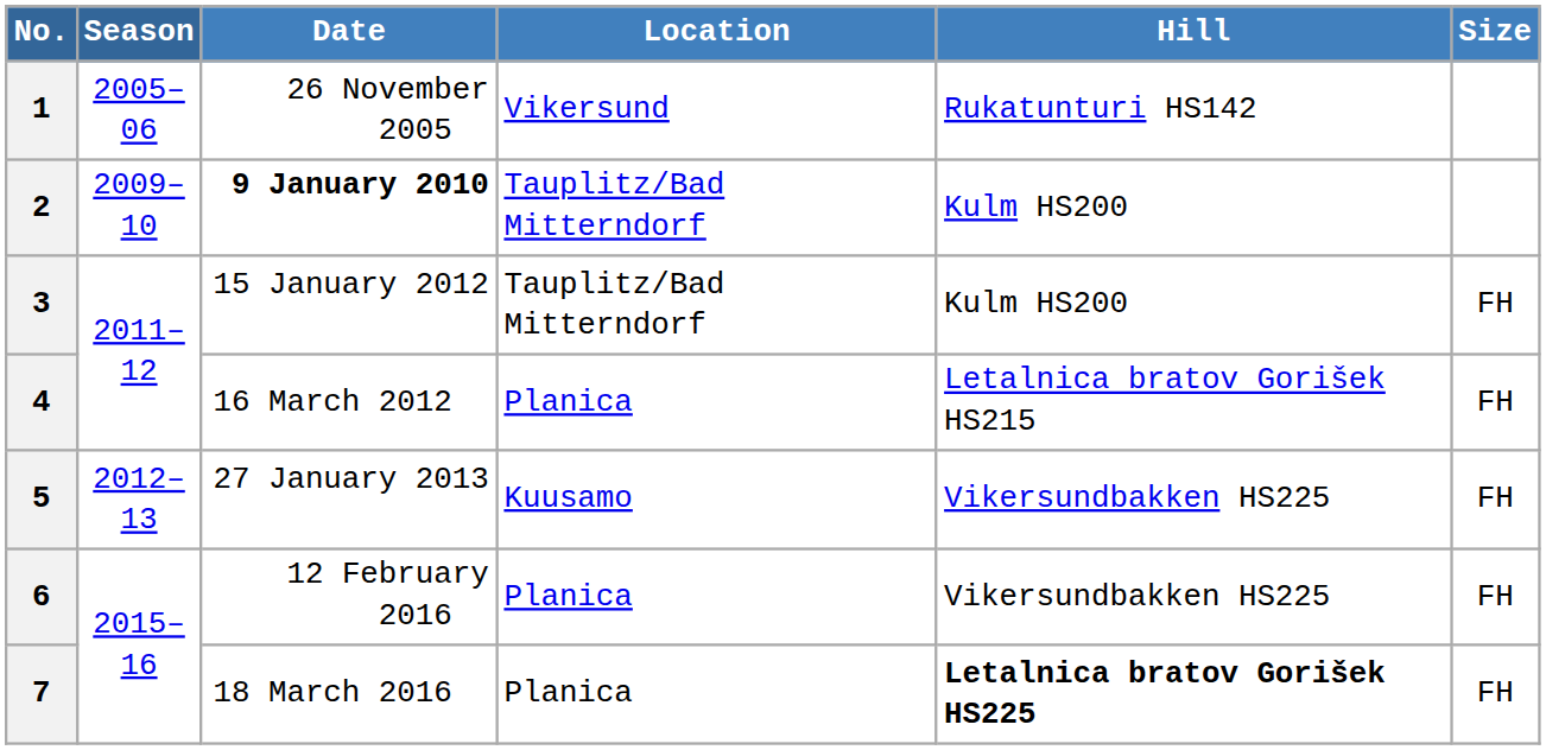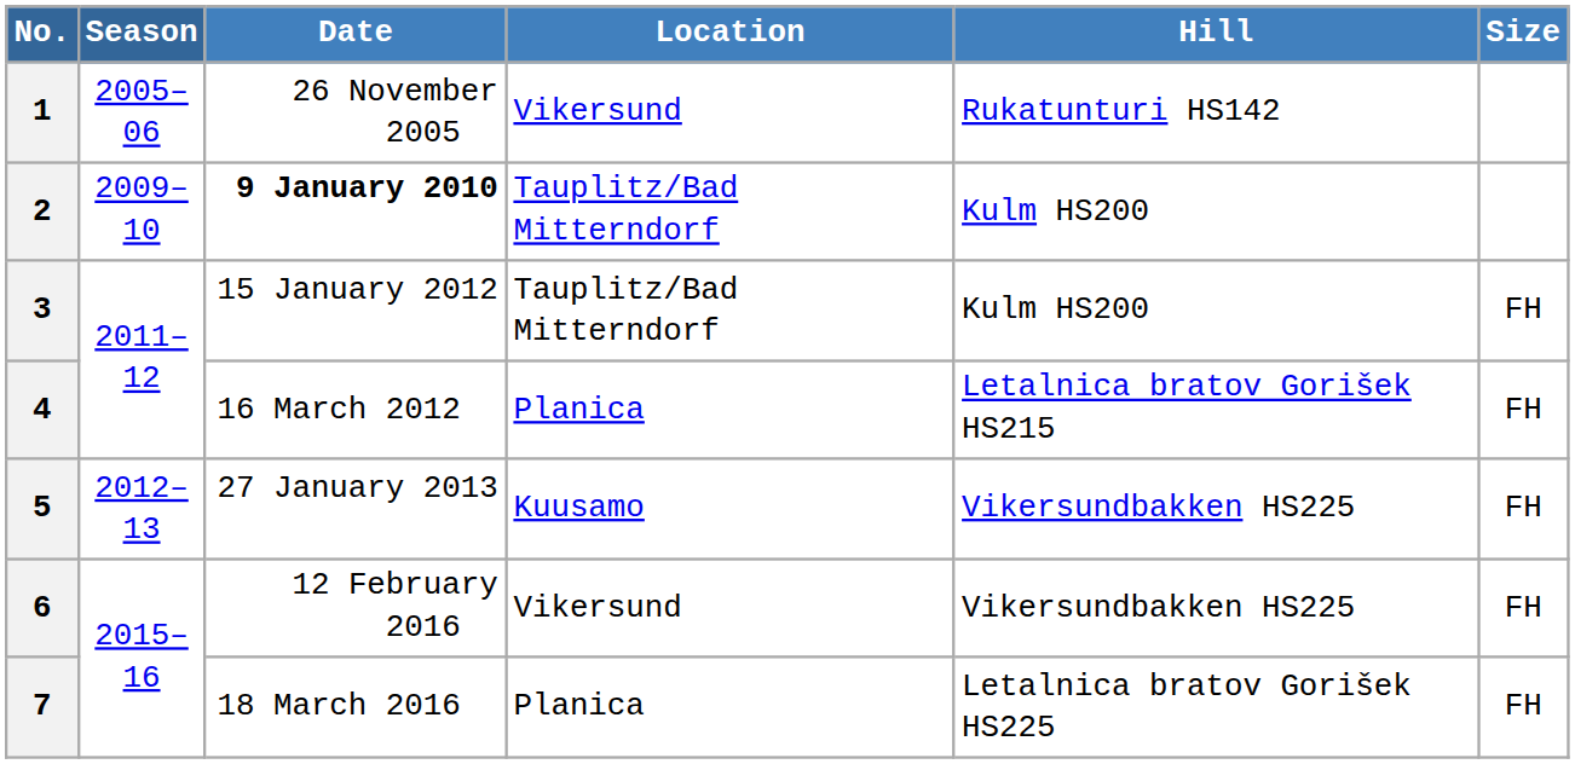6 | Location: Planica -> Vikersund
7 | Hill: bold -> normal
